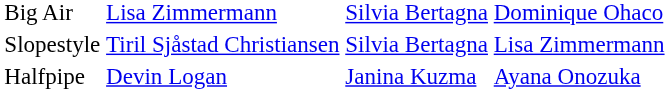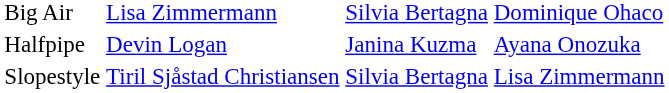rows swapped: Halfpipe <-> Slopestyle
